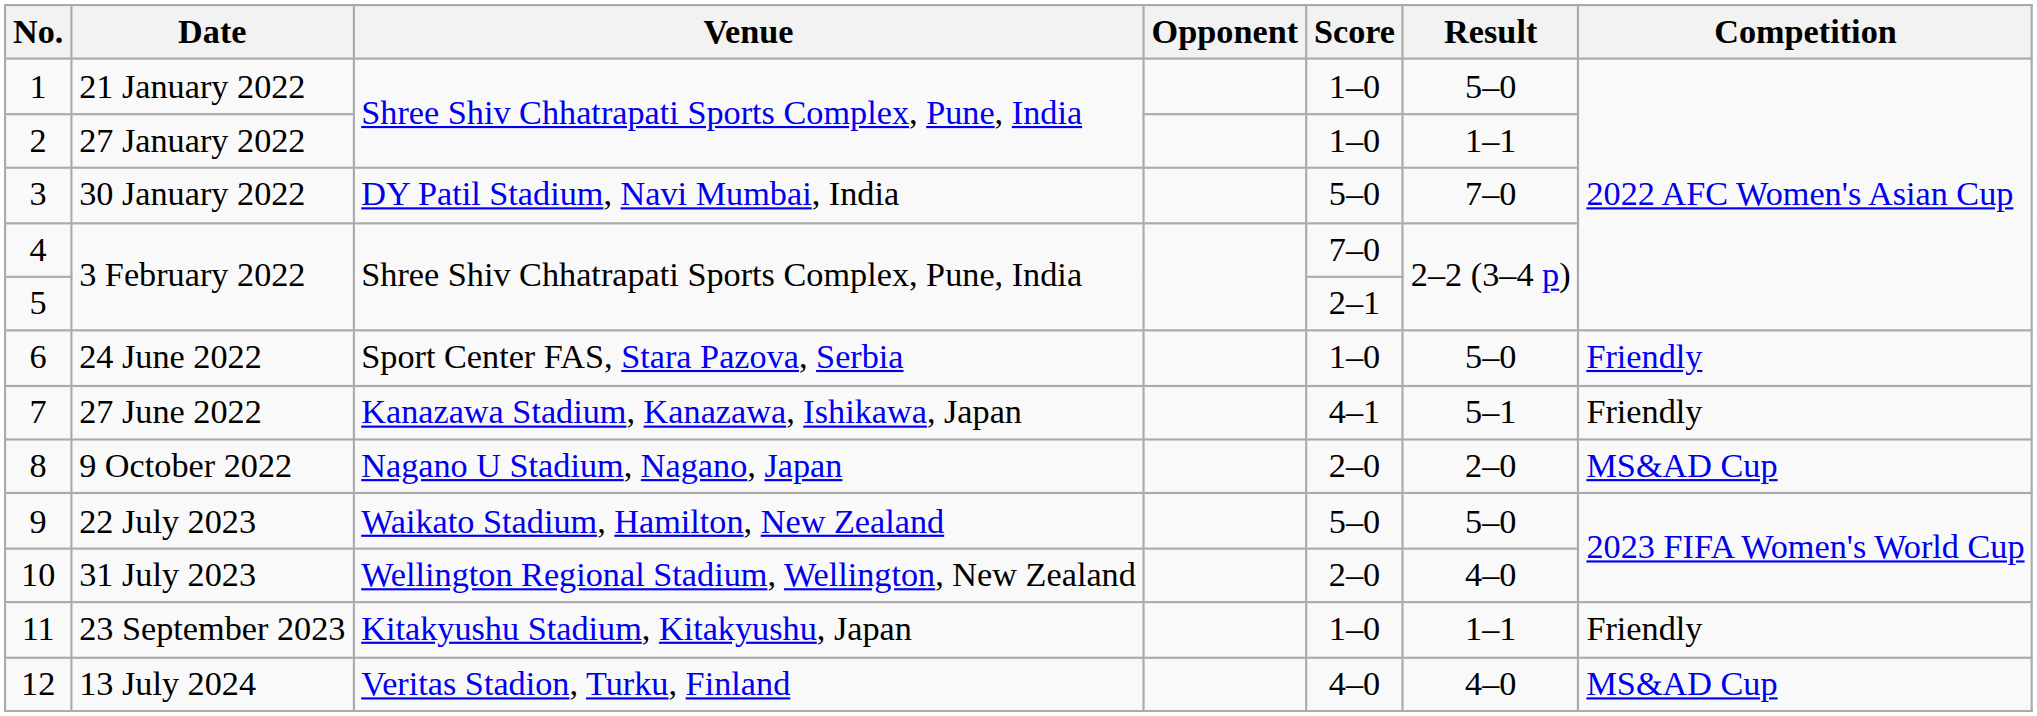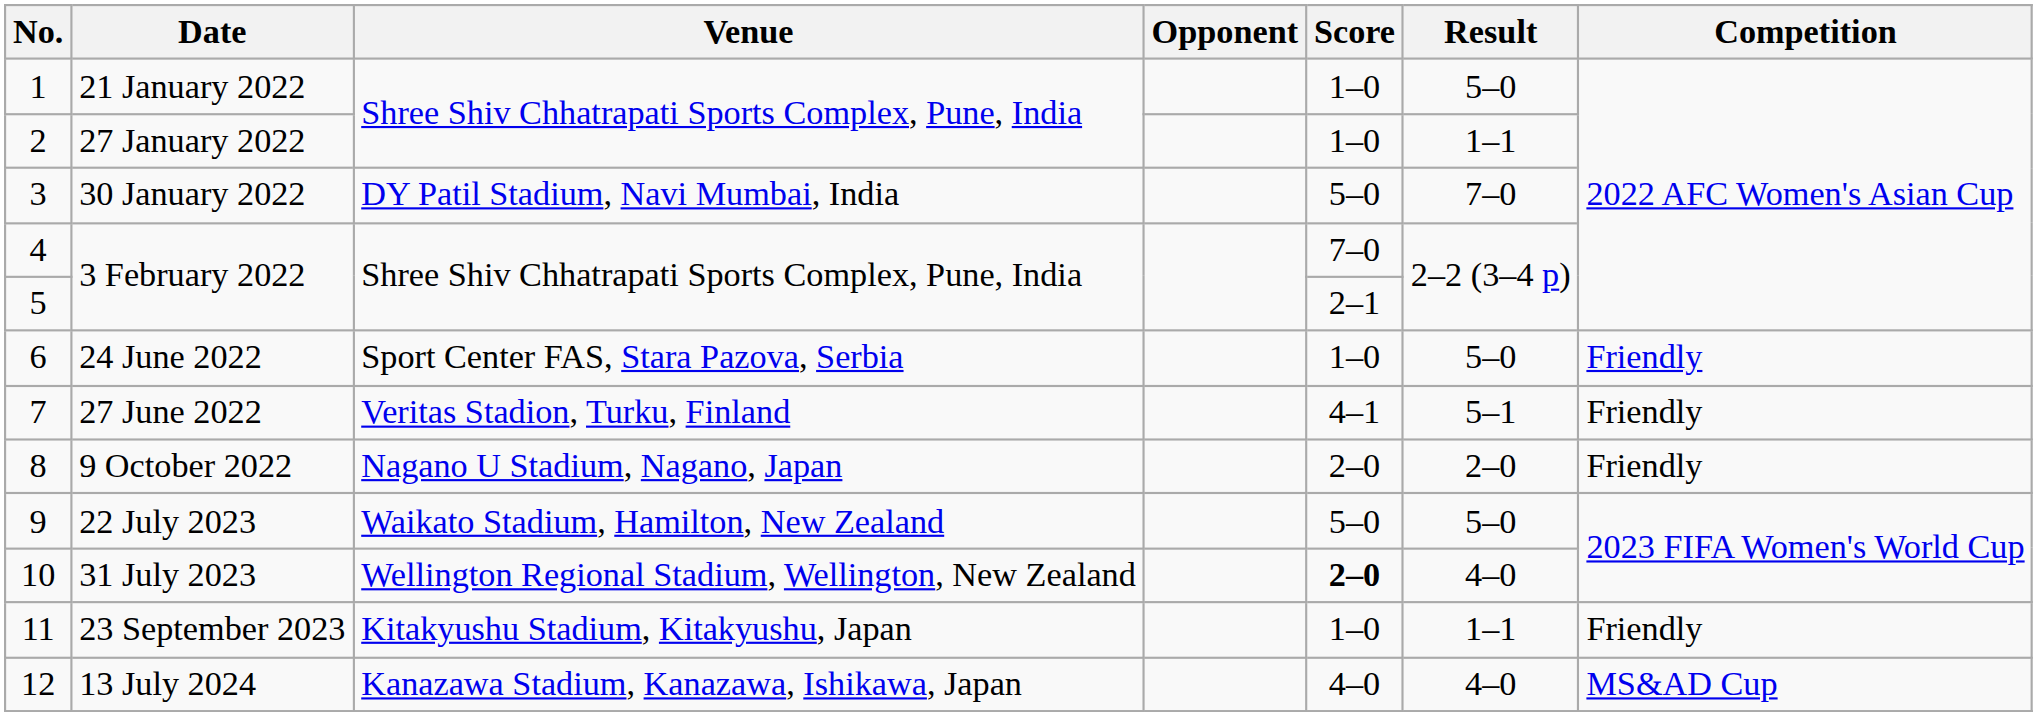27 June 2022 | Venue: Kanazawa Stadium, Kanazawa, Ishikawa, Japan -> Veritas Stadion, Turku, Finland
9 October 2022 | Competition: MS&AD Cup -> Friendly
31 July 2023 | Score: normal -> bold
13 July 2024 | Venue: Veritas Stadion, Turku, Finland -> Kanazawa Stadium, Kanazawa, Ishikawa, Japan
